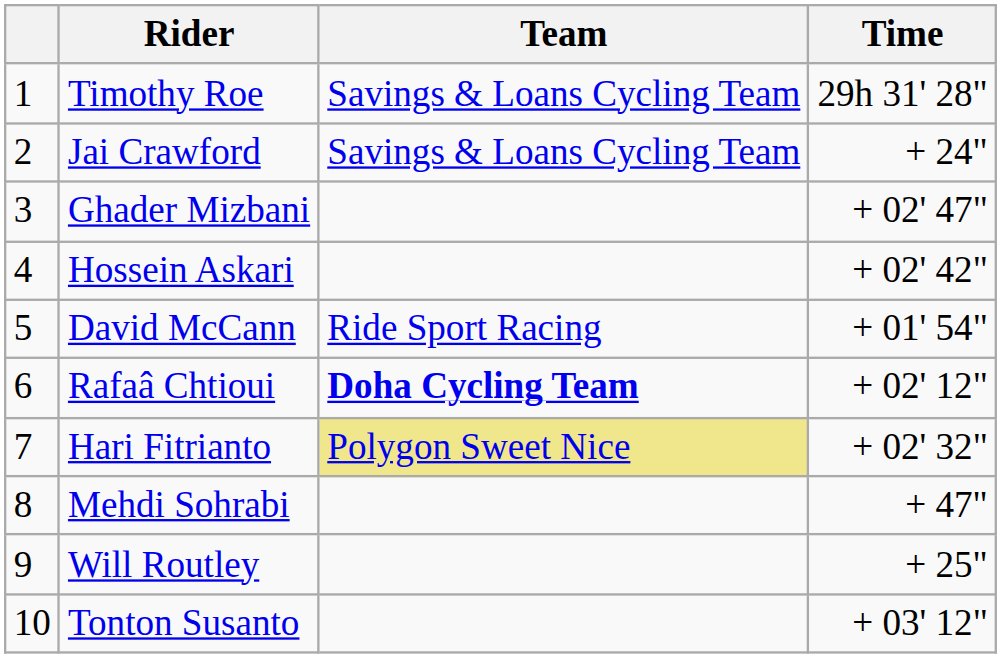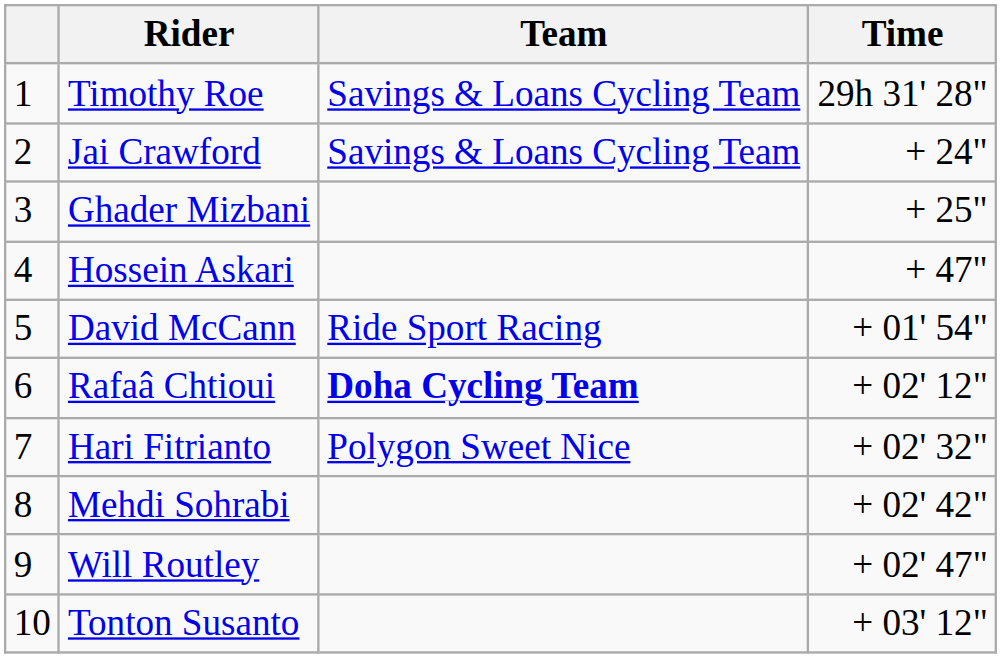Ghader Mizbani | Time: + 02' 47" -> + 25"
Hossein Askari | Time: + 02' 42" -> + 47"
Hari Fitrianto | Team: khaki background -> no background
Mehdi Sohrabi | Time: + 47" -> + 02' 42"
Will Routley | Time: + 25" -> + 02' 47"
